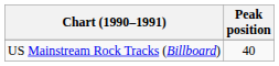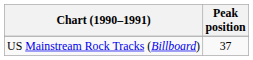US Mainstream Rock Tracks (Billboard) | Peak position: 40 -> 37
